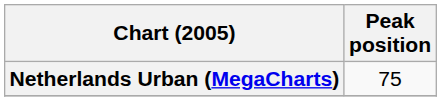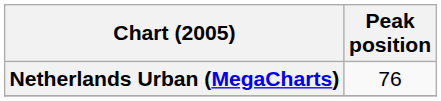Netherlands Urban (MegaCharts) | Peak position: 75 -> 76
